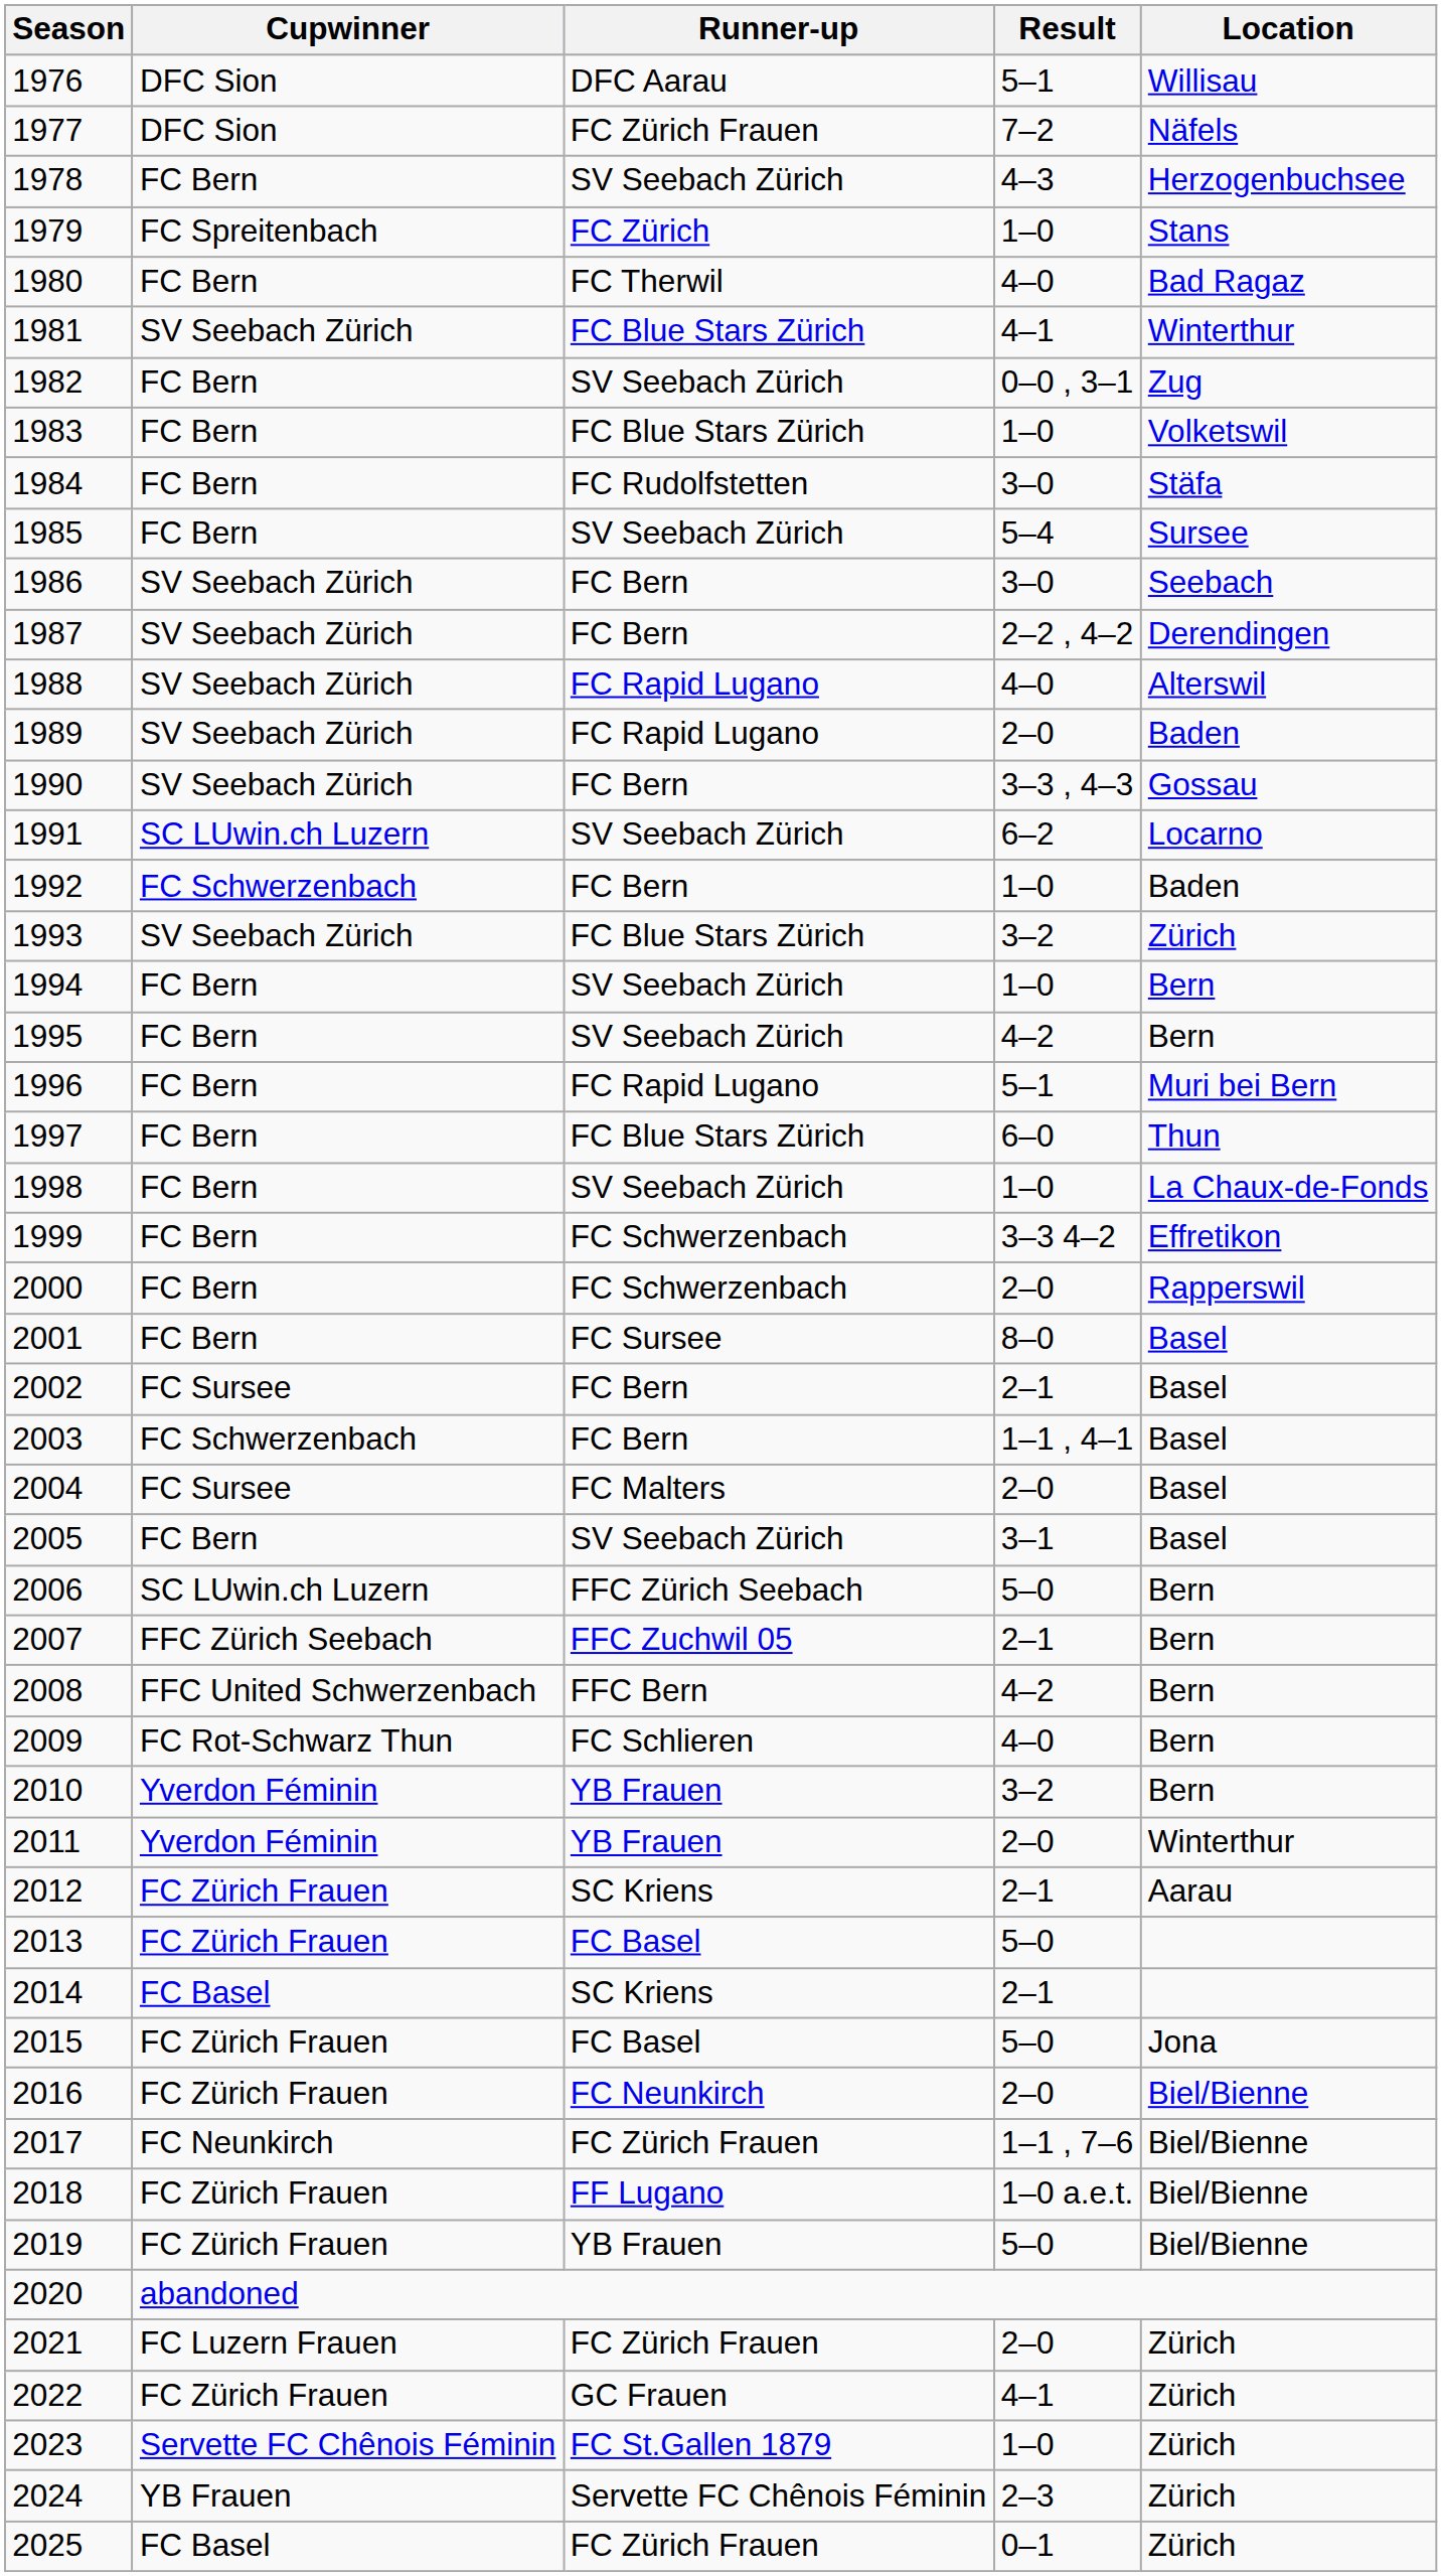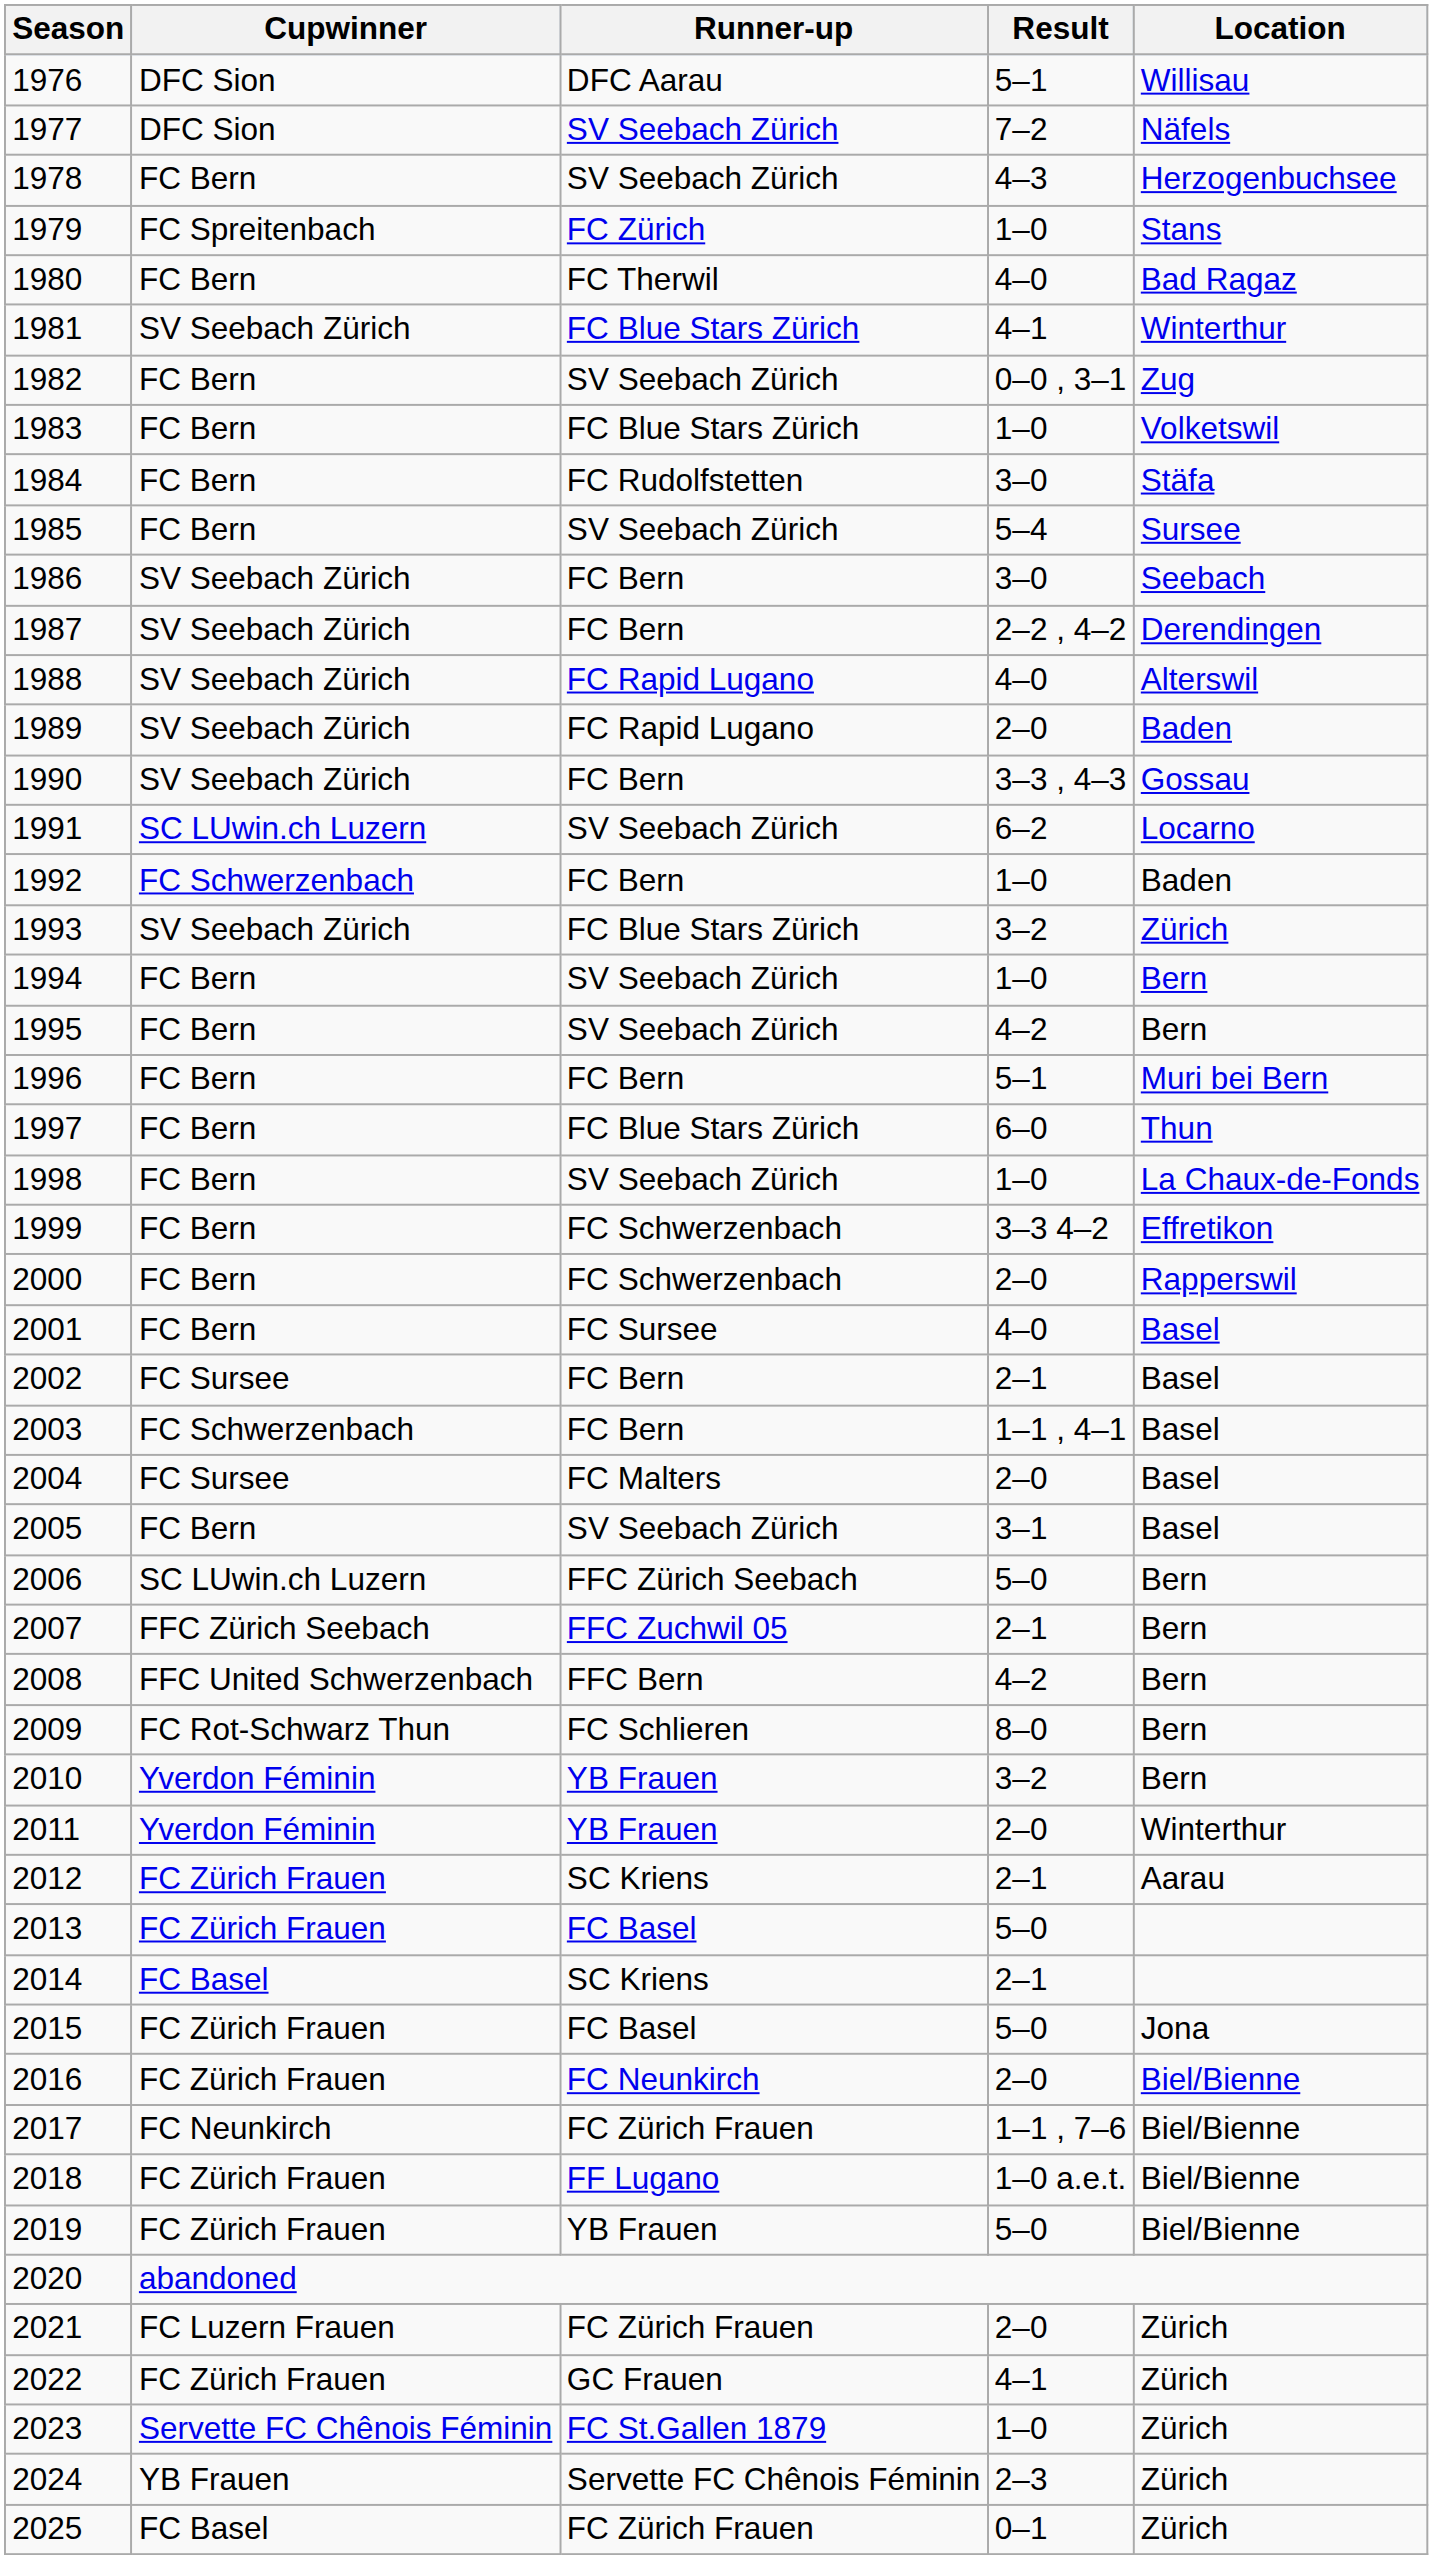1977 | Runner-up: FC Zürich Frauen -> SV Seebach Zürich
1996 | Runner-up: FC Rapid Lugano -> FC Bern
2001 | Result: 8–0 -> 4–0
2009 | Result: 4–0 -> 8–0
